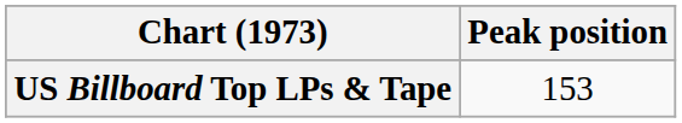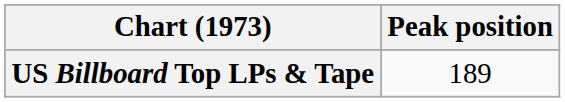US Billboard Top LPs & Tape | Peak position: 153 -> 189
